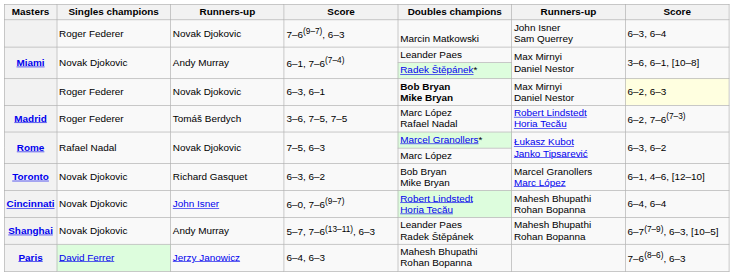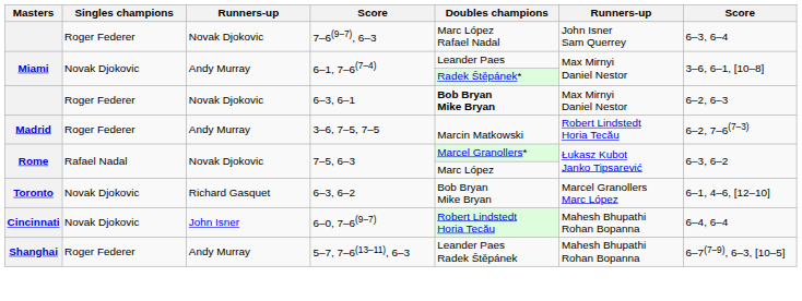7–6(9–7), 6–3 | Doubles champions: Marcin Matkowski -> Marc López Rafael Nadal
6–3, 6–1 | column 7: lightyellow background -> no background
3–6, 7–5, 7–5 | column 3: Tomáš Berdych -> Andy Murray
3–6, 7–5, 7–5 | Doubles champions: Marc López Rafael Nadal -> Marcin Matkowski
5–7, 7–6(13–11), 6–3 | Singles champions: Novak Djokovic -> Roger Federer
- row: Paris | David Ferrer | Jerzy Janowicz | 6–4, 6–3 | Mahesh Bhupathi Rohan Bopanna | 7–6(8–6), 6–3
